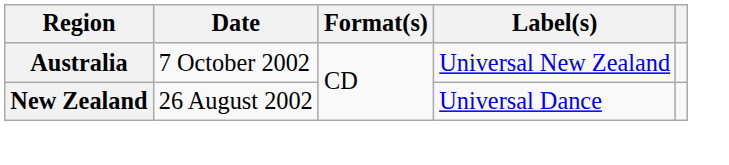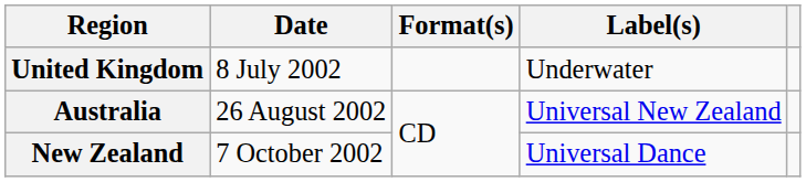+ row: United Kingdom | 8 July 2002 | Underwater
Australia | Date: 7 October 2002 -> 26 August 2002
New Zealand | Date: 26 August 2002 -> 7 October 2002
